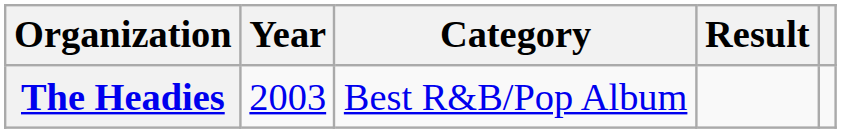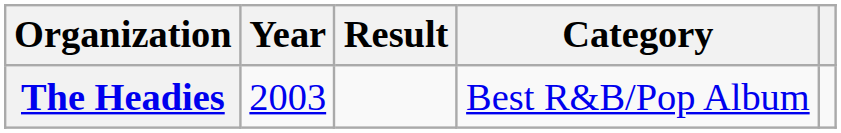columns swapped: Category <-> Result
